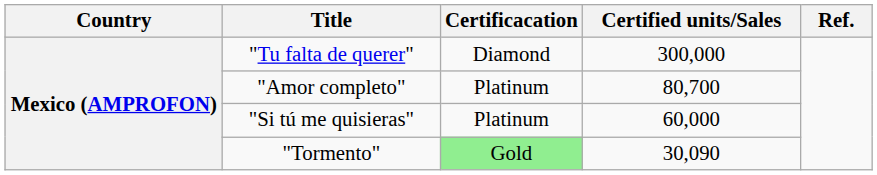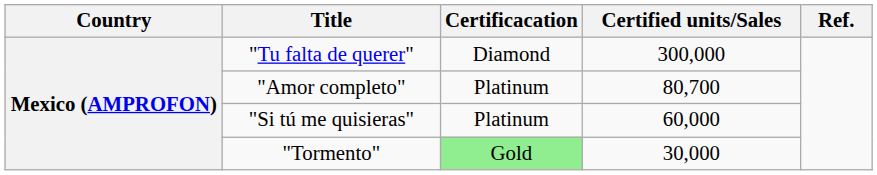"Tormento" | Certified units/Sales: 30,090 -> 30,000
